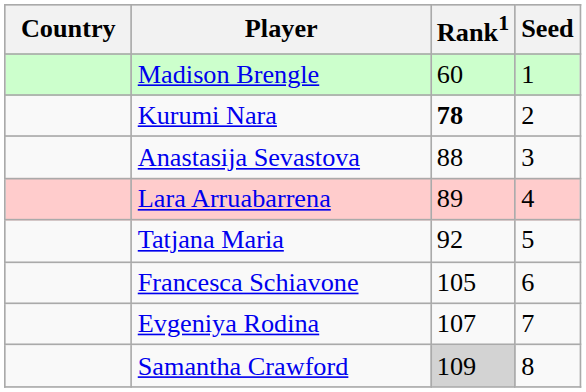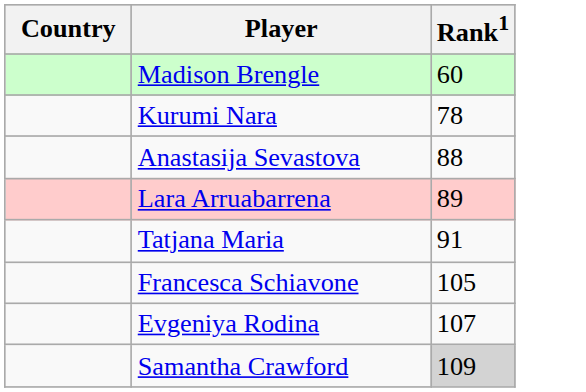- column: Seed | 1 | 2 | 3 | 4 | 5 | 6 | 7 | 8
Kurumi Nara | Rank1: bold -> normal
Tatjana Maria | Rank1: 92 -> 91
